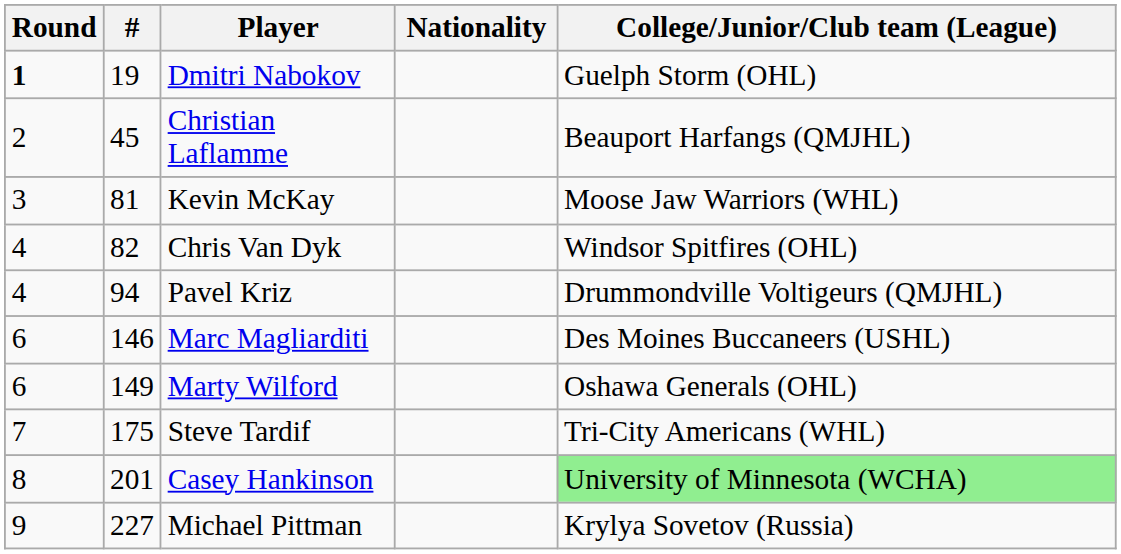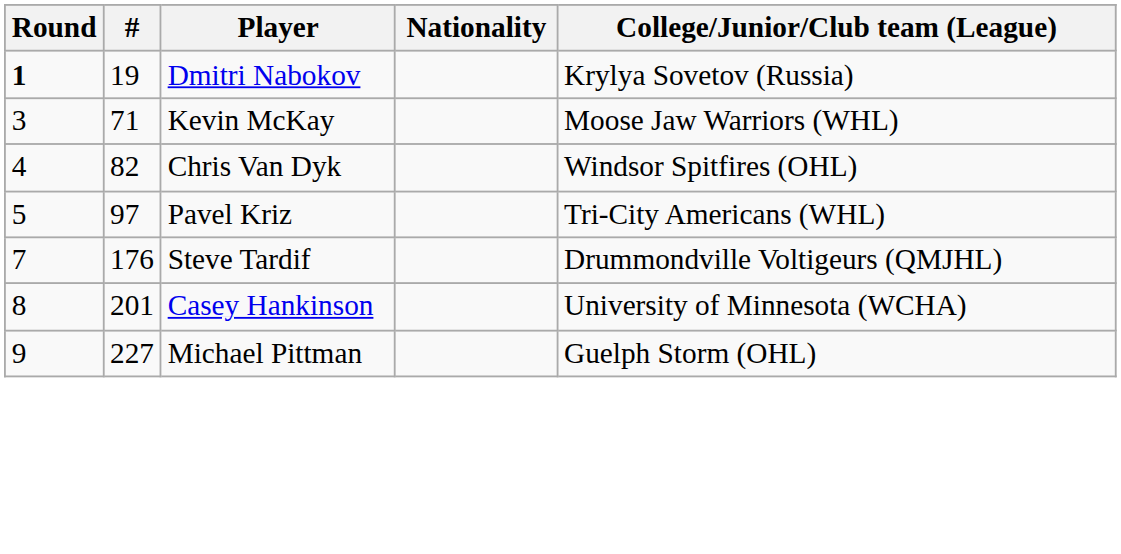Dmitri Nabokov | College/Junior/Club team (League): Guelph Storm (OHL) -> Krylya Sovetov (Russia)
- row: 2 | 45 | Christian Laflamme | Beauport Harfangs (QMJHL)
Kevin McKay | #: 81 -> 71
Pavel Kriz | Round: 4 -> 5
Pavel Kriz | #: 94 -> 97
Pavel Kriz | College/Junior/Club team (League): Drummondville Voltigeurs (QMJHL) -> Tri-City Americans (WHL)
- row: 6 | 146 | Marc Magliarditi | Des Moines Buccaneers (USHL)
- row: 6 | 149 | Marty Wilford | Oshawa Generals (OHL)
Steve Tardif | #: 175 -> 176
Steve Tardif | College/Junior/Club team (League): Tri-City Americans (WHL) -> Drummondville Voltigeurs (QMJHL)
Casey Hankinson | College/Junior/Club team (League): lightgreen background -> no background
Michael Pittman | College/Junior/Club team (League): Krylya Sovetov (Russia) -> Guelph Storm (OHL)
